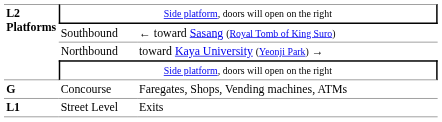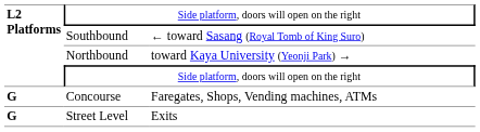Street Level | column 1: L1 -> G
